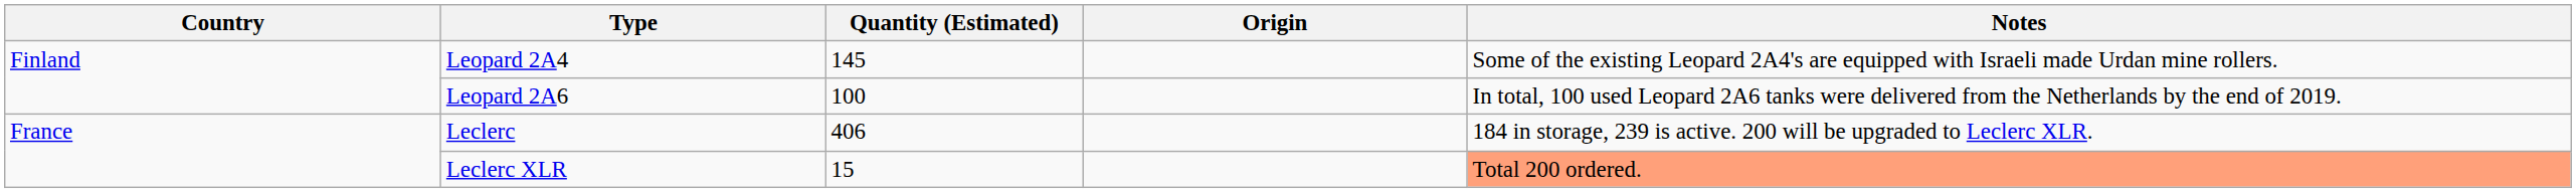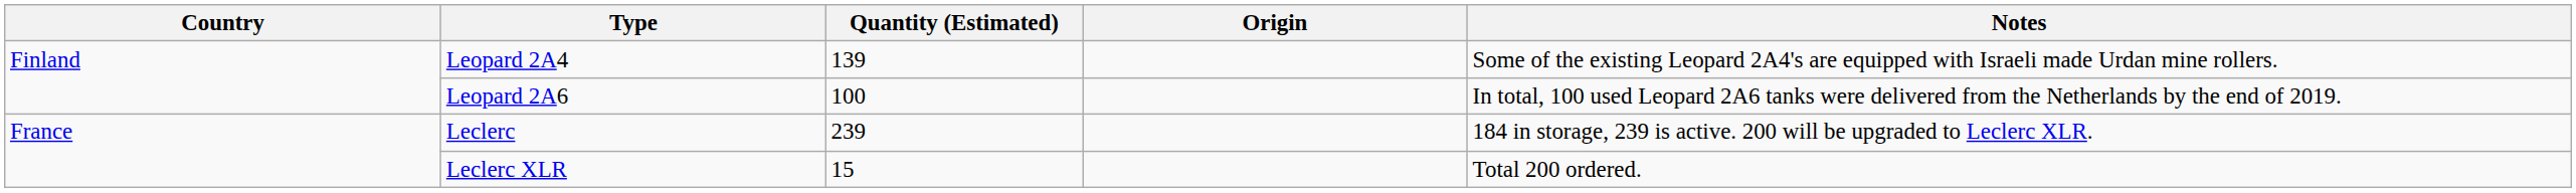Leopard 2A4 | Quantity (Estimated): 145 -> 139
Leclerc | Quantity (Estimated): 406 -> 239
Leclerc XLR | Notes: lightsalmon background -> no background
